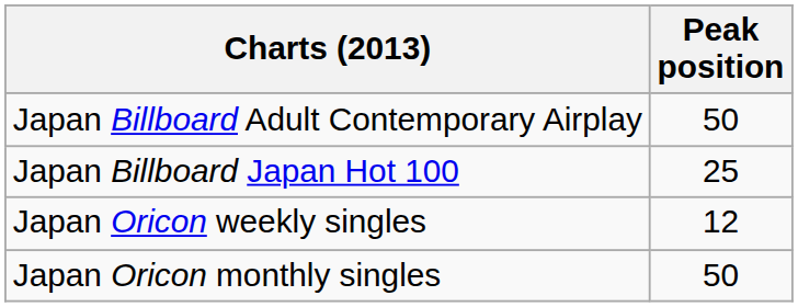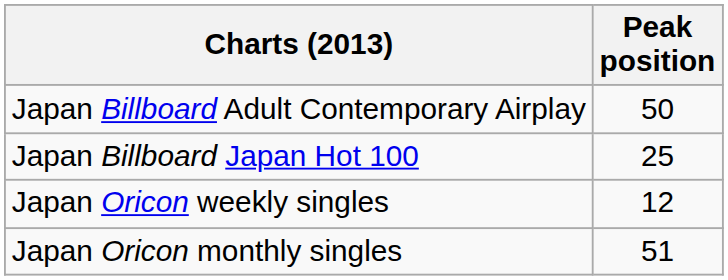Japan Oricon monthly singles | Peak position: 50 -> 51
